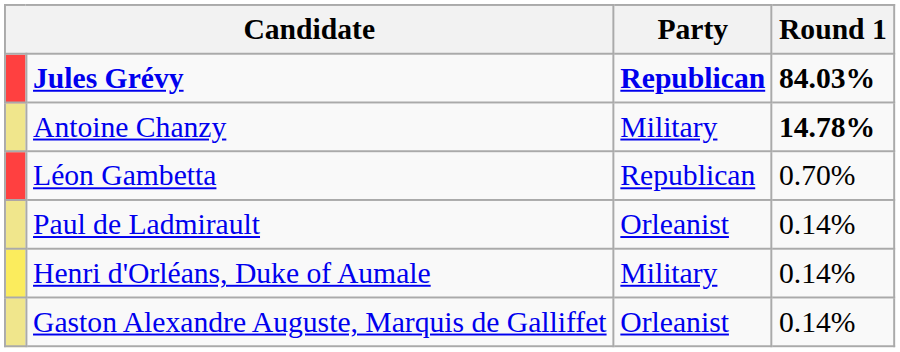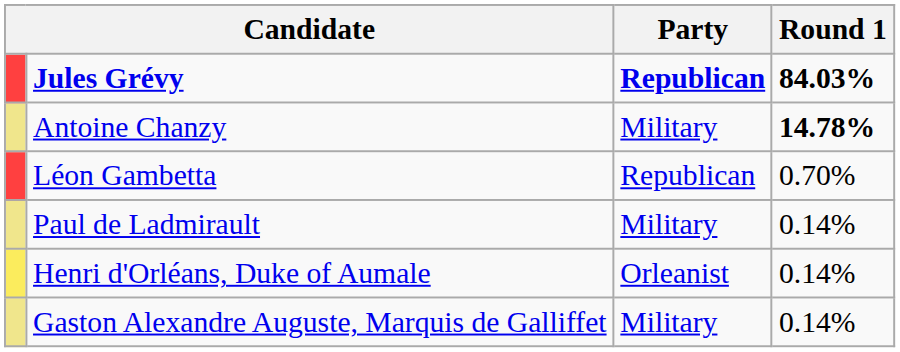Paul de Ladmirault | Party: Orleanist -> Military
Henri d'Orléans, Duke of Aumale | Party: Military -> Orleanist
Gaston Alexandre Auguste, Marquis de Galliffet | Party: Orleanist -> Military
